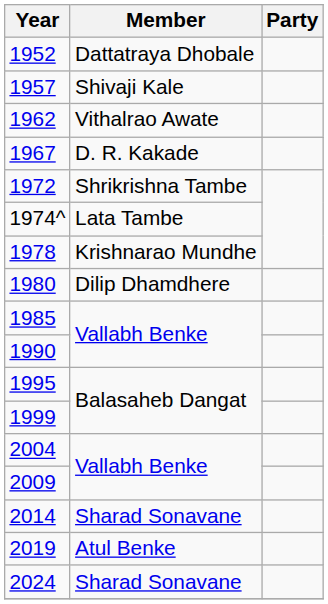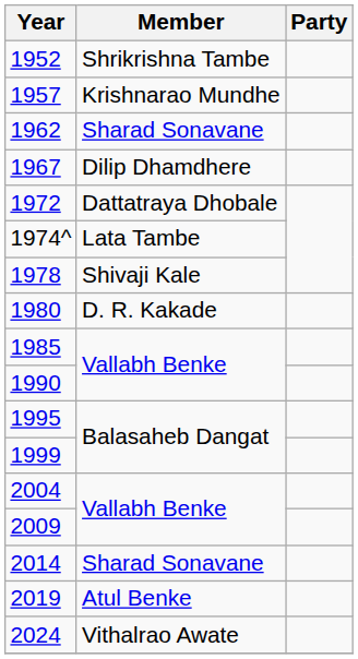1952 | Member: Dattatraya Dhobale -> Shrikrishna Tambe
1957 | Member: Shivaji Kale -> Krishnarao Mundhe
1962 | Member: Vithalrao Awate -> Sharad Sonavane
1967 | Member: D. R. Kakade -> Dilip Dhamdhere
1972 | Member: Shrikrishna Tambe -> Dattatraya Dhobale
1978 | Member: Krishnarao Mundhe -> Shivaji Kale
1980 | Member: Dilip Dhamdhere -> D. R. Kakade
2024 | Member: Sharad Sonavane -> Vithalrao Awate
